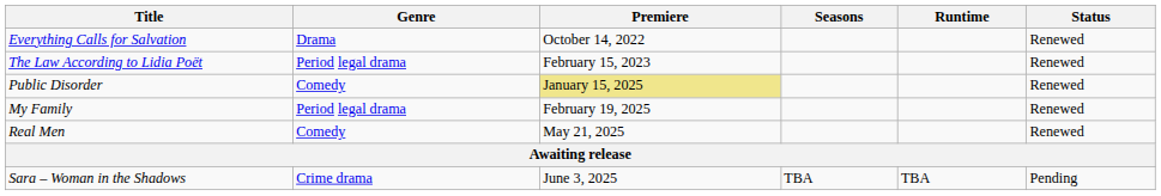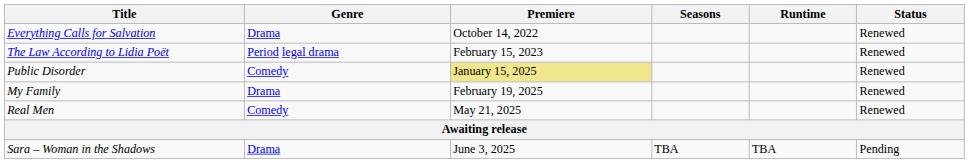My Family | Genre: Period legal drama -> Drama
Sara – Woman in the Shadows | Genre: Crime drama -> Drama
